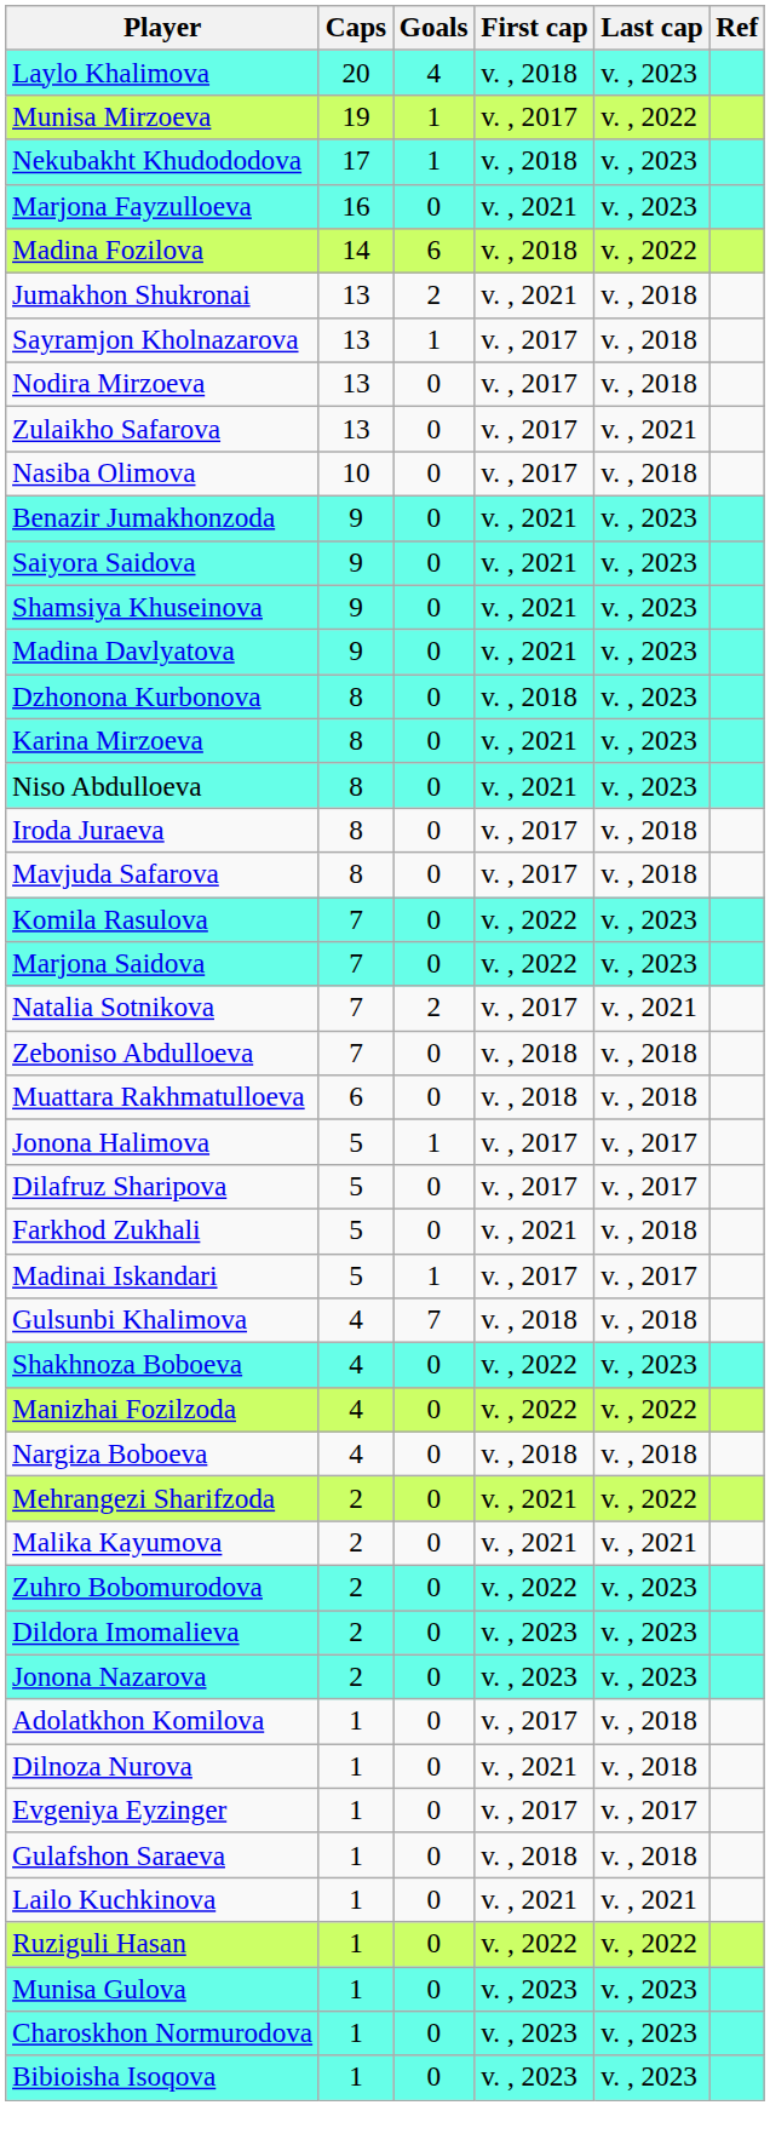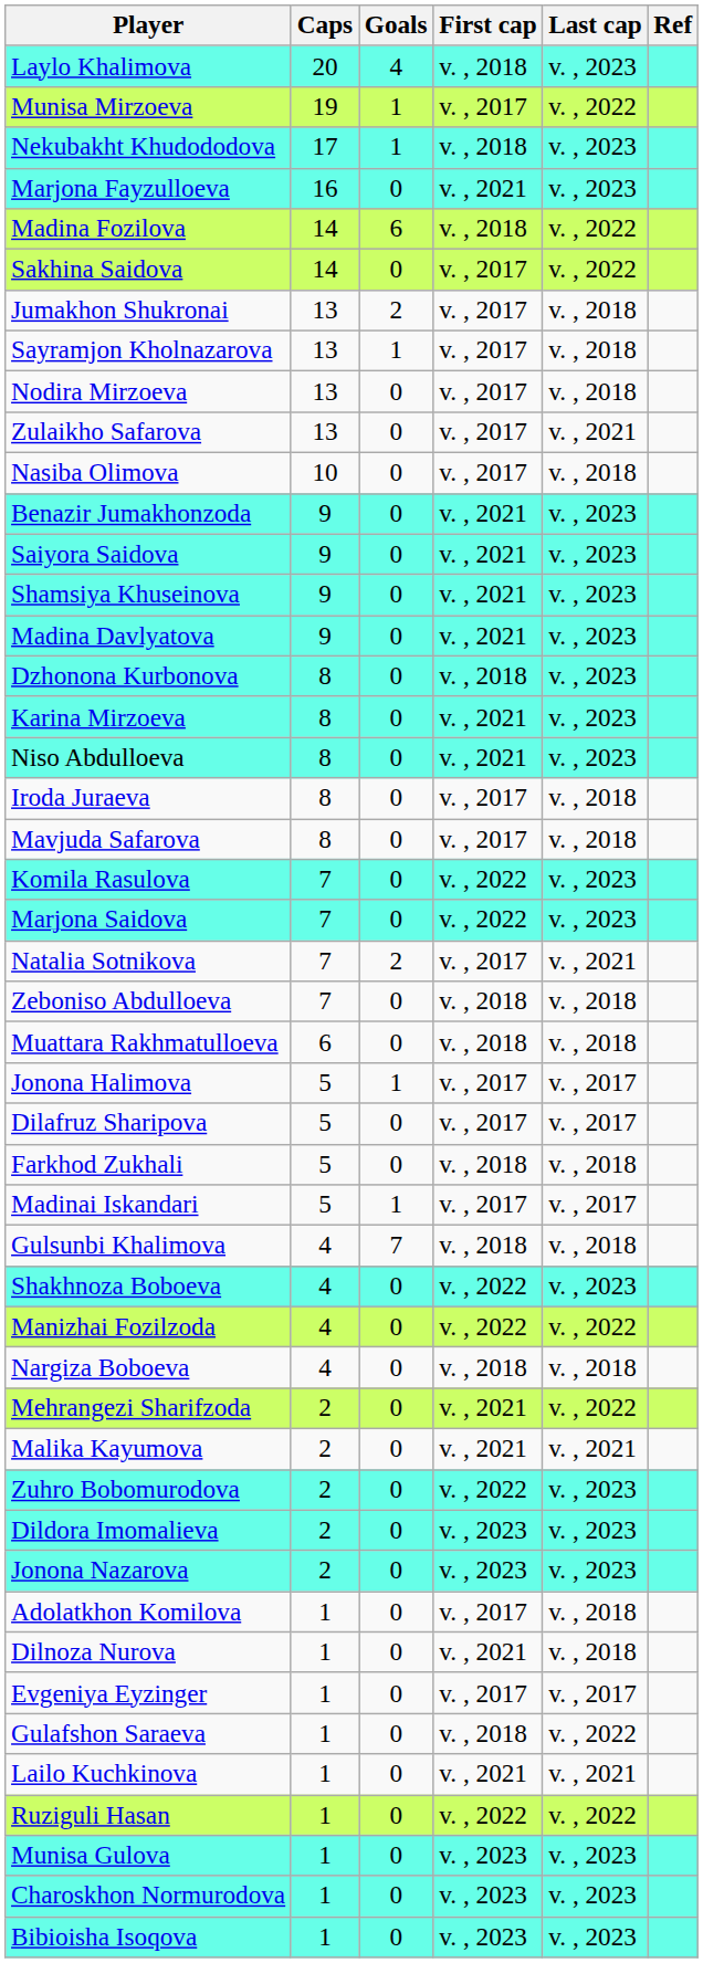+ row: Sakhina Saidova | 14 | 0 | v. , 2017 | v. , 2022
Jumakhon Shukronai | First cap: v. , 2021 -> v. , 2017
Farkhod Zukhali | First cap: v. , 2021 -> v. , 2018
Gulafshon Saraeva | Last cap: v. , 2018 -> v. , 2022
